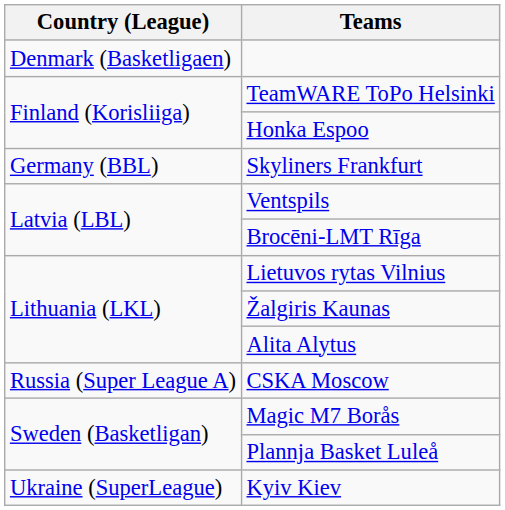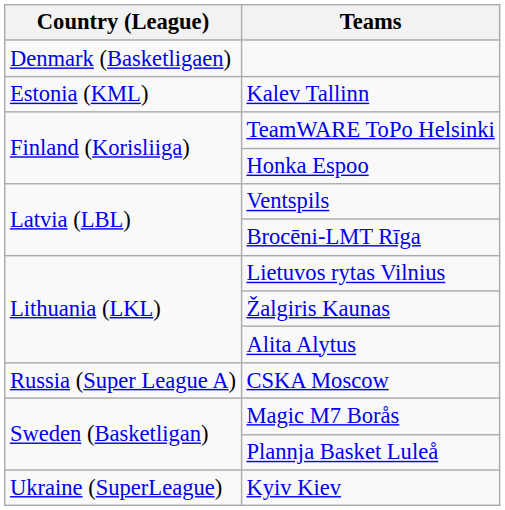+ row: Estonia (KML) | Kalev Tallinn
- row: Germany (BBL) | Skyliners Frankfurt
